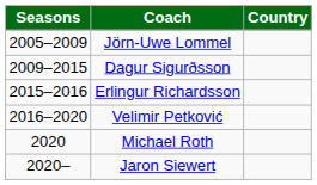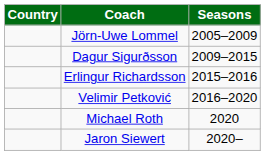columns swapped: Seasons <-> Country
